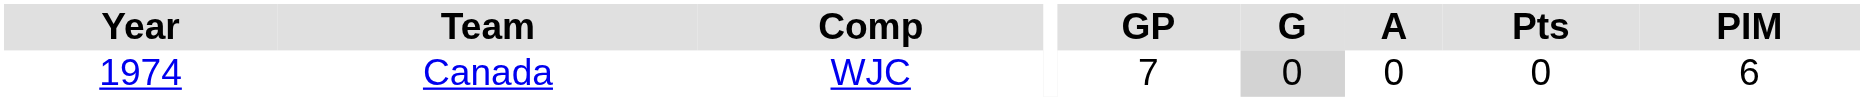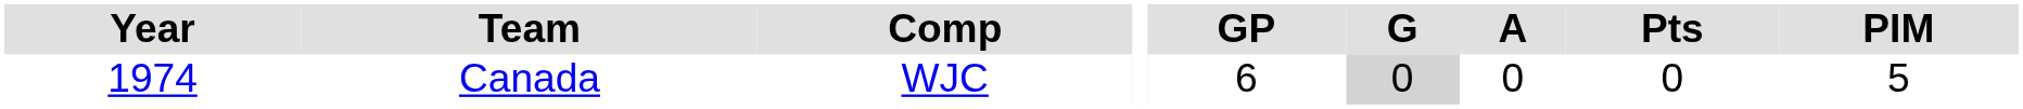Canada | GP: 7 -> 6
Canada | PIM: 6 -> 5
